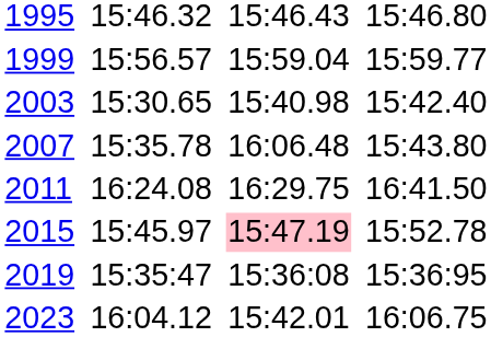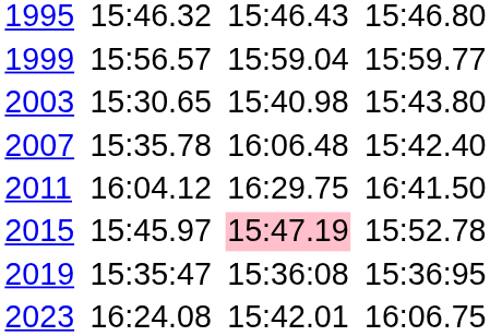2003 | column 7: 15:42.40 -> 15:43.80
2007 | column 7: 15:43.80 -> 15:42.40
2011 | column 3: 16:24.08 -> 16:04.12
2023 | column 3: 16:04.12 -> 16:24.08
